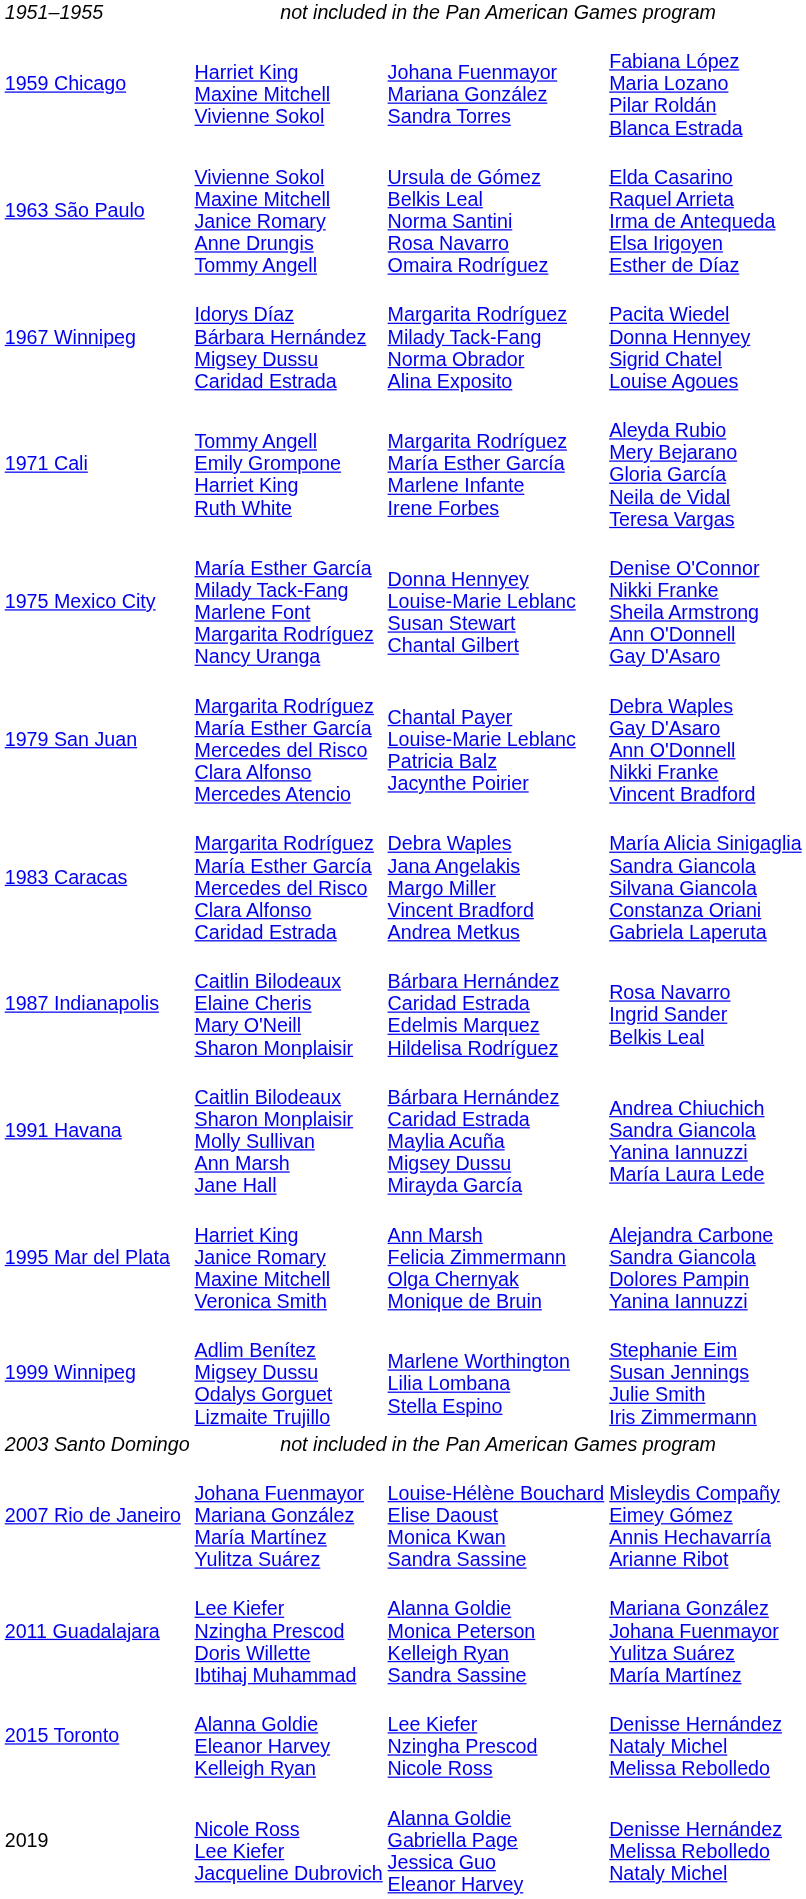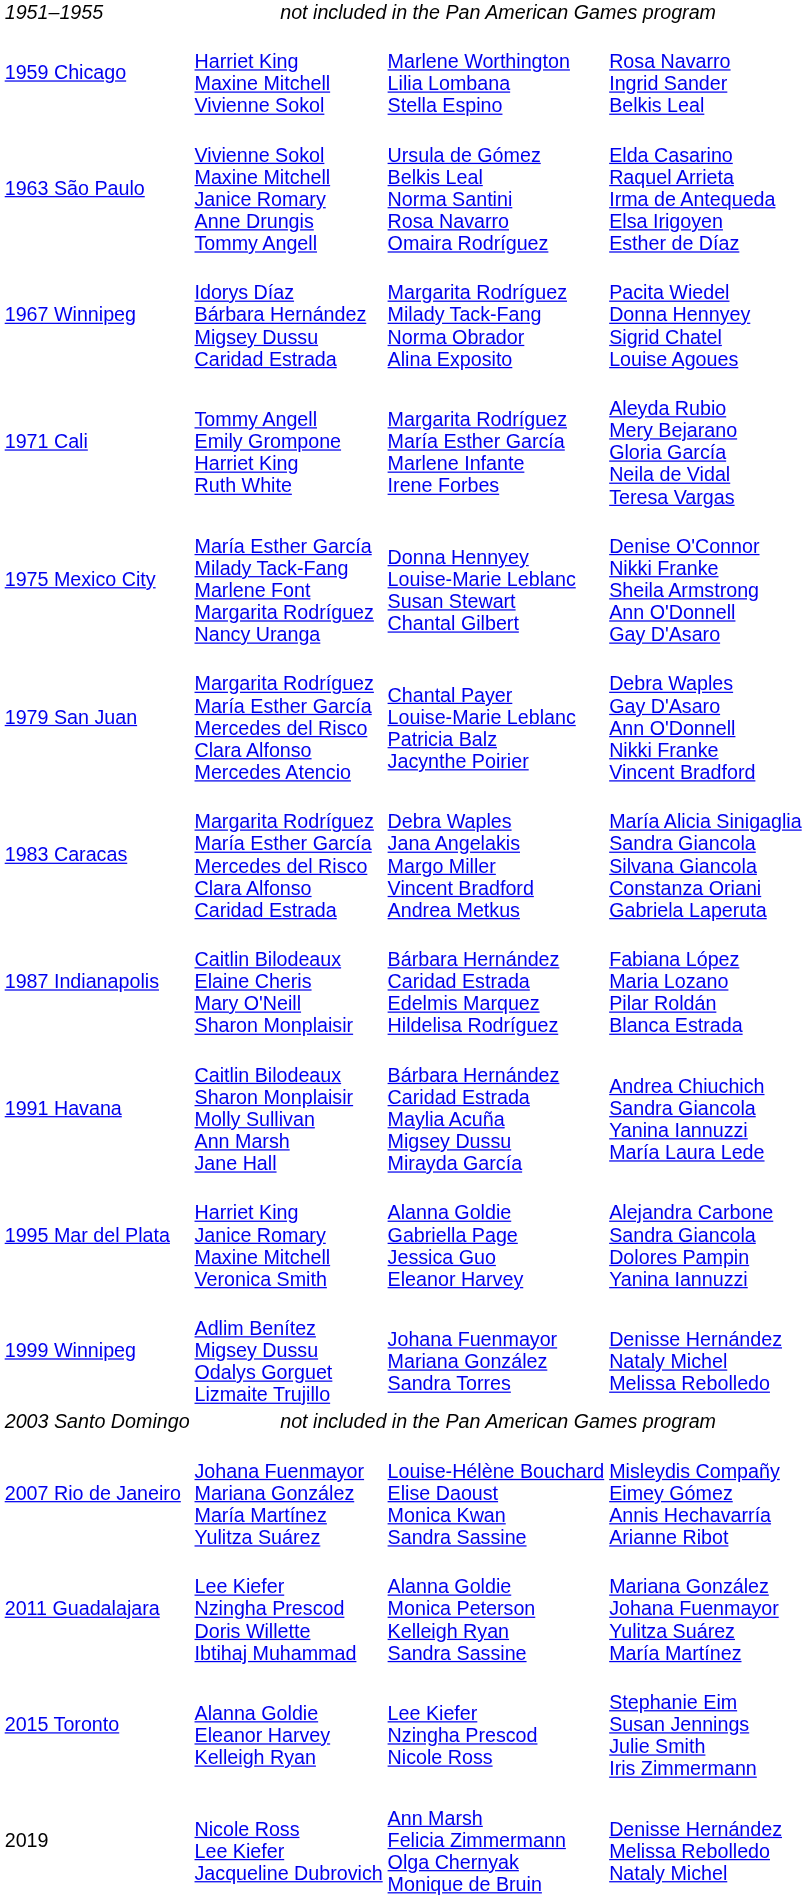1959 Chicago | column 3: Johana Fuenmayor Mariana González Sandra Torres -> Marlene Worthington Lilia Lombana Stella Espino
1959 Chicago | column 4: Fabiana López Maria Lozano Pilar Roldán Blanca Estrada -> Rosa Navarro Ingrid Sander Belkis Leal
1987 Indianapolis | column 4: Rosa Navarro Ingrid Sander Belkis Leal -> Fabiana López Maria Lozano Pilar Roldán Blanca Estrada
1995 Mar del Plata | column 3: Ann Marsh Felicia Zimmermann Olga Chernyak Monique de Bruin -> Alanna Goldie Gabriella Page Jessica Guo Eleanor Harvey
1999 Winnipeg | column 3: Marlene Worthington Lilia Lombana Stella Espino -> Johana Fuenmayor Mariana González Sandra Torres
1999 Winnipeg | column 4: Stephanie Eim Susan Jennings Julie Smith Iris Zimmermann -> Denisse Hernández Nataly Michel Melissa Rebolledo
2015 Toronto | column 4: Denisse Hernández Nataly Michel Melissa Rebolledo -> Stephanie Eim Susan Jennings Julie Smith Iris Zimmermann
2019 | column 3: Alanna Goldie Gabriella Page Jessica Guo Eleanor Harvey -> Ann Marsh Felicia Zimmermann Olga Chernyak Monique de Bruin
